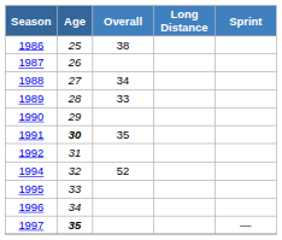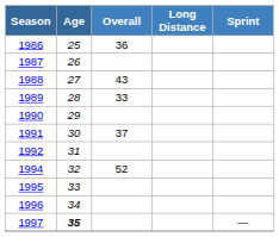1986 | Overall: 38 -> 36
1988 | Overall: 34 -> 43
1991 | Age: bold -> normal
1991 | Overall: 35 -> 37
